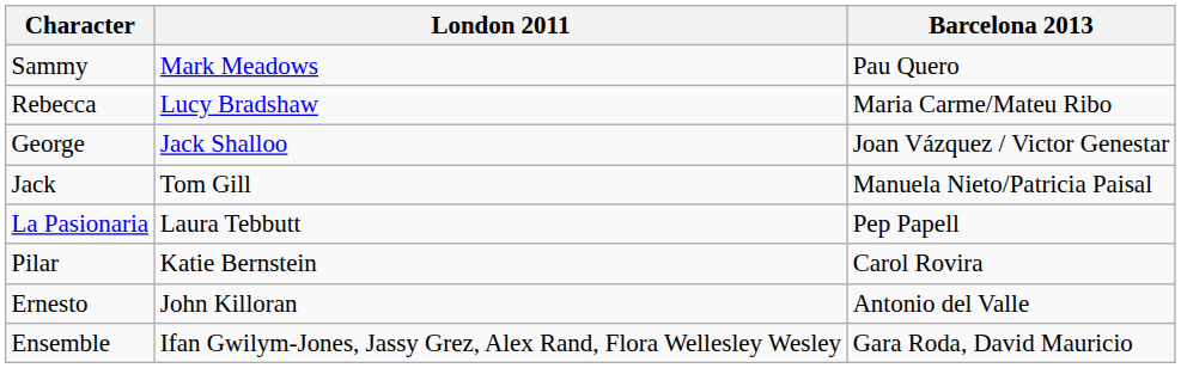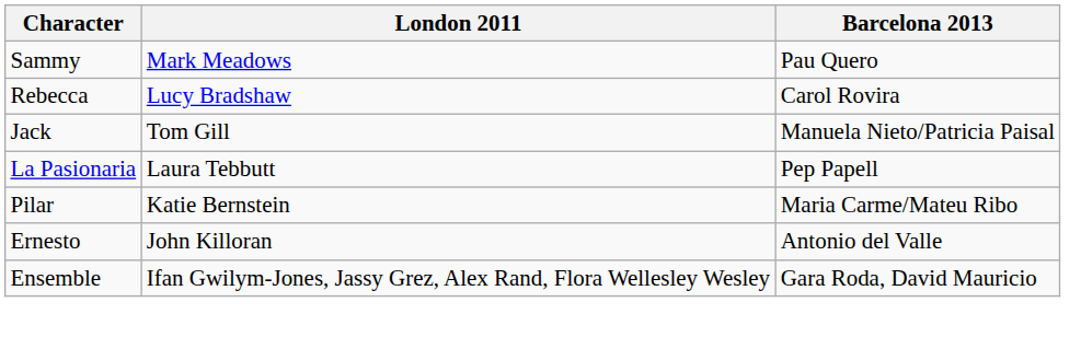Rebecca | Barcelona 2013: Maria Carme/Mateu Ribo -> Carol Rovira
- row: George | Jack Shalloo | Joan Vázquez / Victor Genestar
Pilar | Barcelona 2013: Carol Rovira -> Maria Carme/Mateu Ribo
